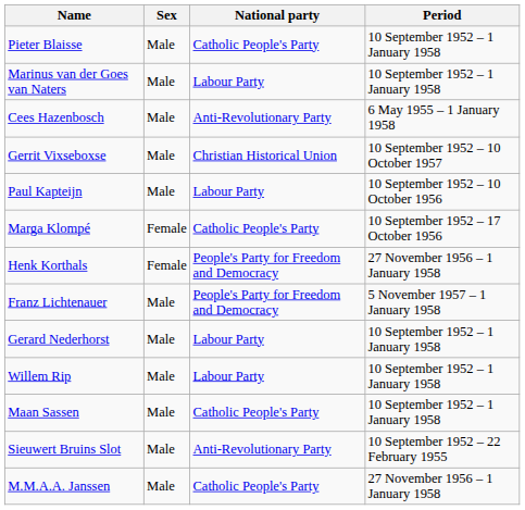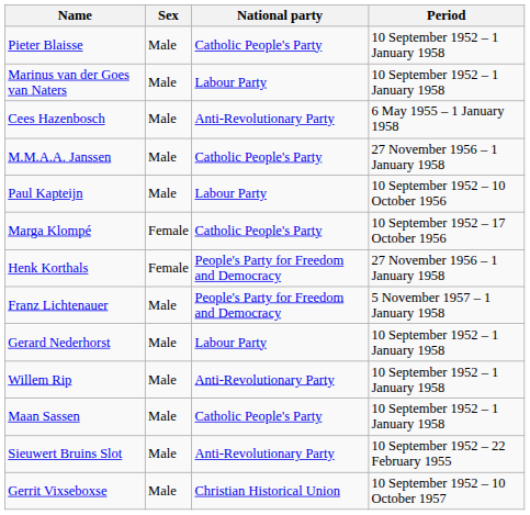rows swapped: M.M.A.A. Janssen <-> Gerrit Vixseboxse
Willem Rip | National party: Labour Party -> Anti-Revolutionary Party
